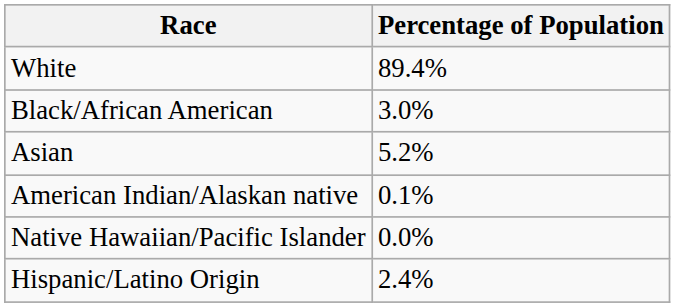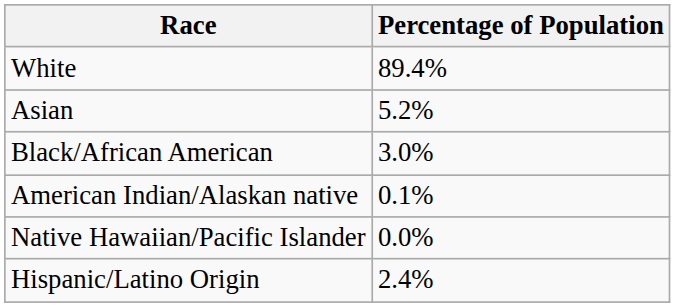rows swapped: Asian <-> Black/African American
